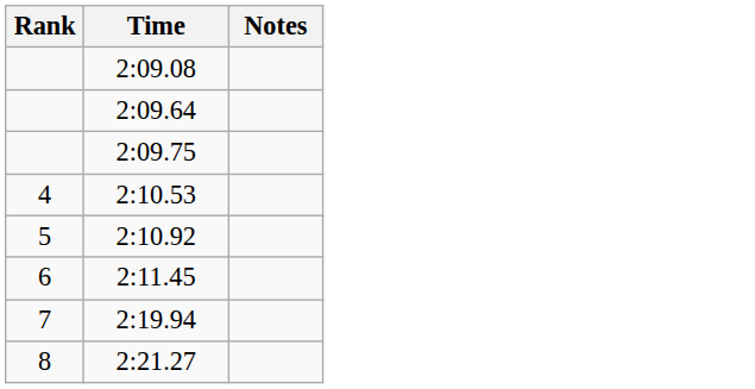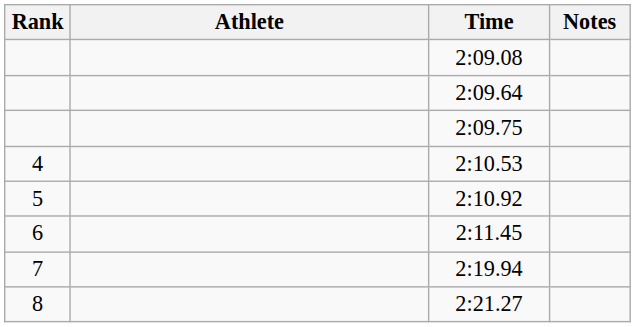+ column: Athlete
